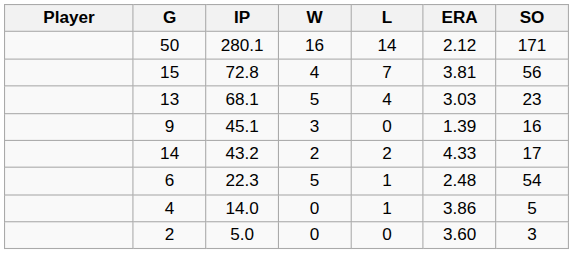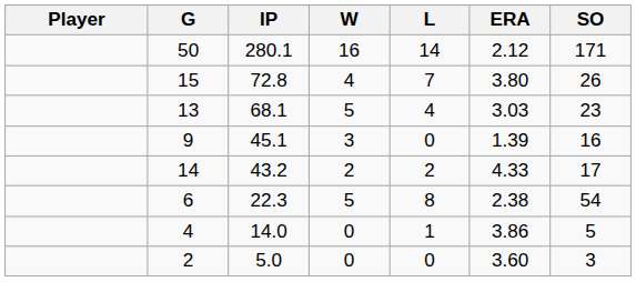15 | ERA: 3.81 -> 3.80
15 | SO: 56 -> 26
6 | L: 1 -> 8
6 | ERA: 2.48 -> 2.38
